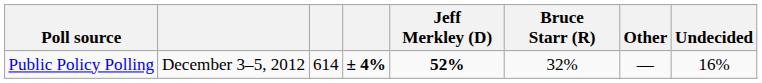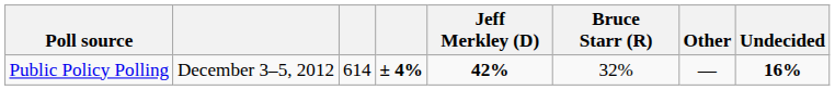Public Policy Polling | Jeff Merkley (D): 52% -> 42%
Public Policy Polling | Undecided: normal -> bold
